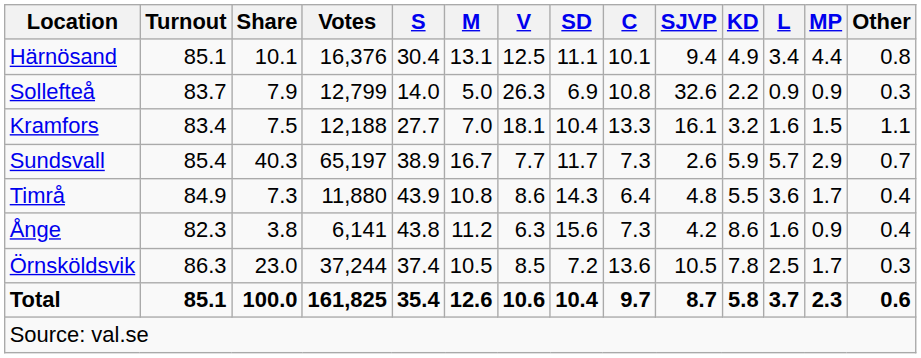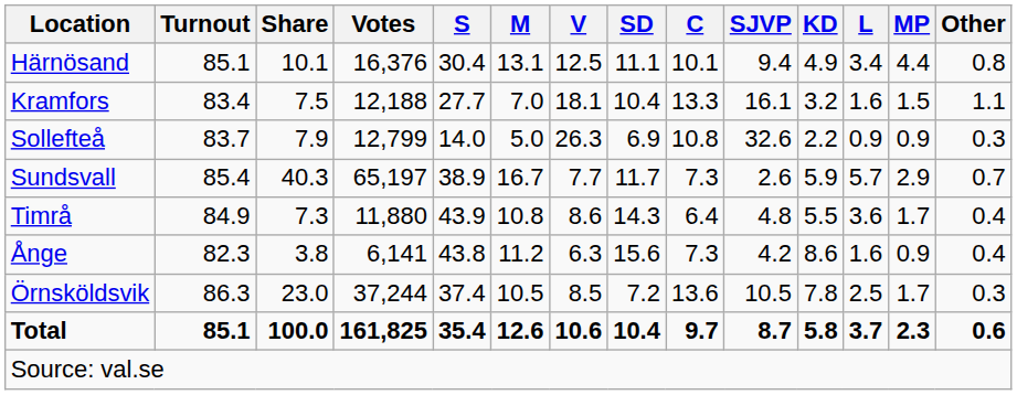rows swapped: Kramfors <-> Sollefteå
